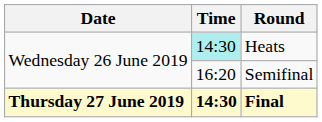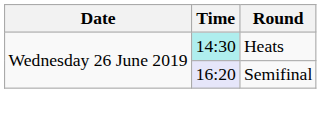Semifinal | Time: no background -> lavender background
- row: Thursday 27 June 2019 | 14:30 | Final
